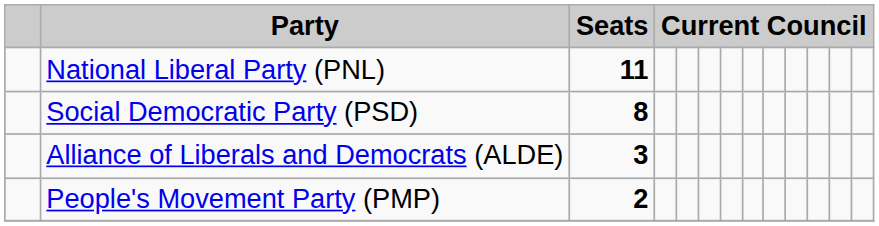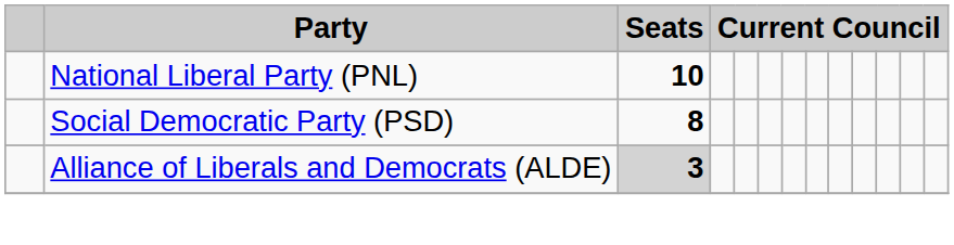National Liberal Party (PNL) | Seats: 11 -> 10
Alliance of Liberals and Democrats (ALDE) | Seats: no background -> lightgrey background
- row: People's Movement Party (PMP) | 2
